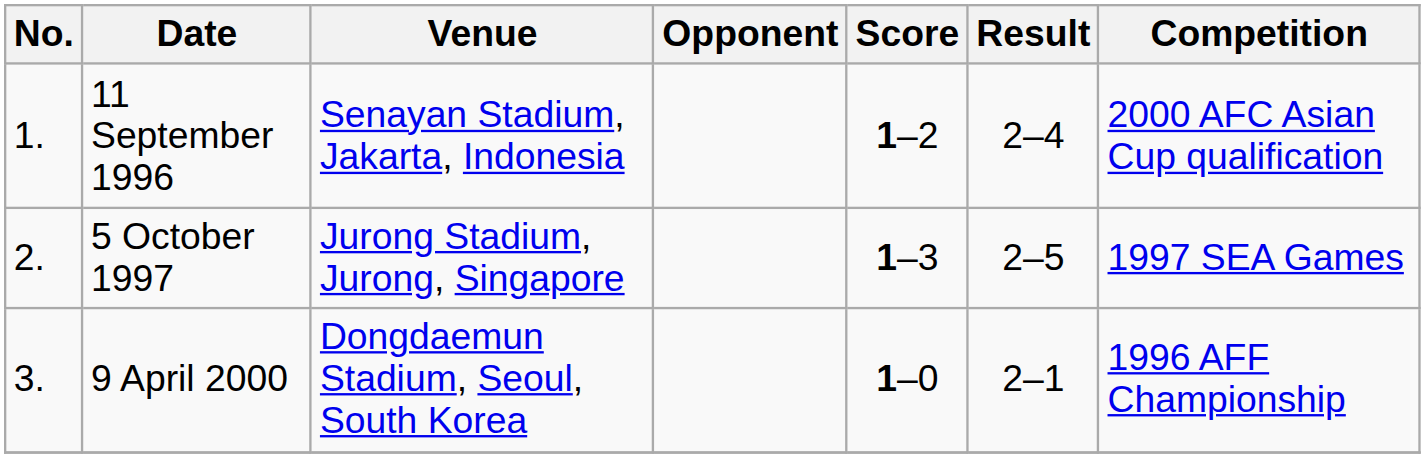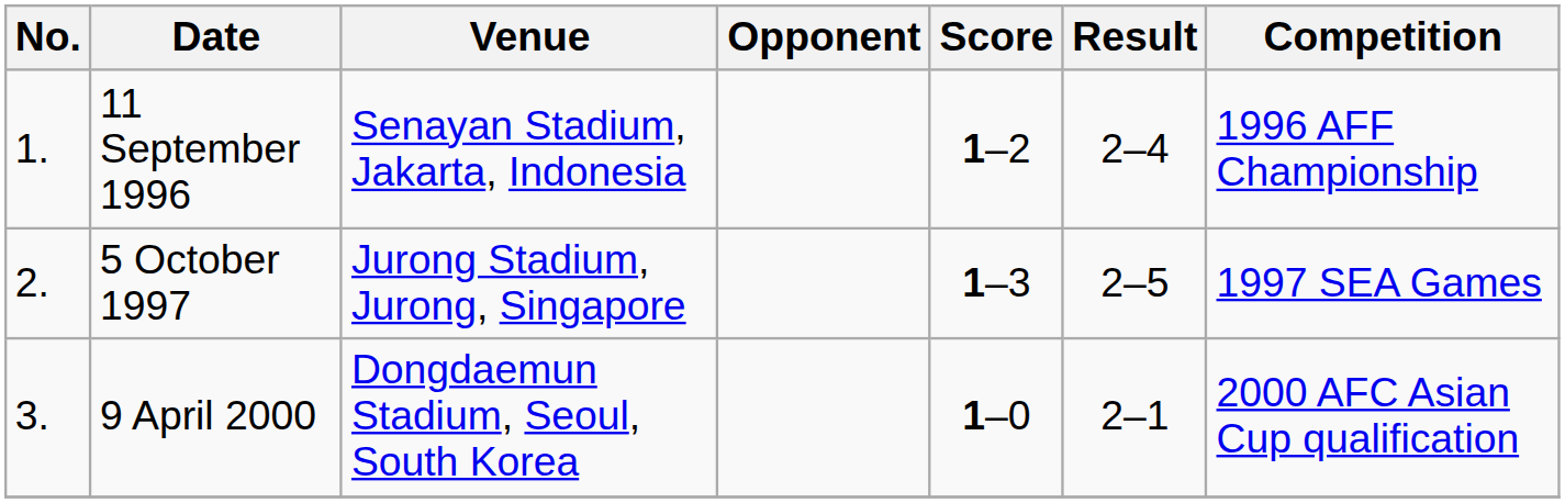11 September 1996 | Competition: 2000 AFC Asian Cup qualification -> 1996 AFF Championship
9 April 2000 | Competition: 1996 AFF Championship -> 2000 AFC Asian Cup qualification
